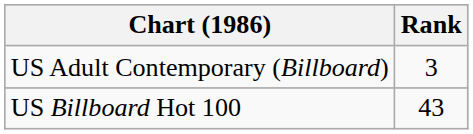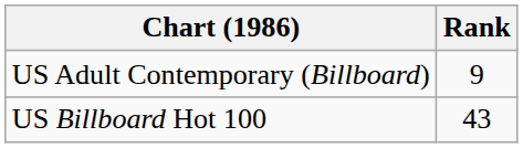US Adult Contemporary (Billboard) | Rank: 3 -> 9
